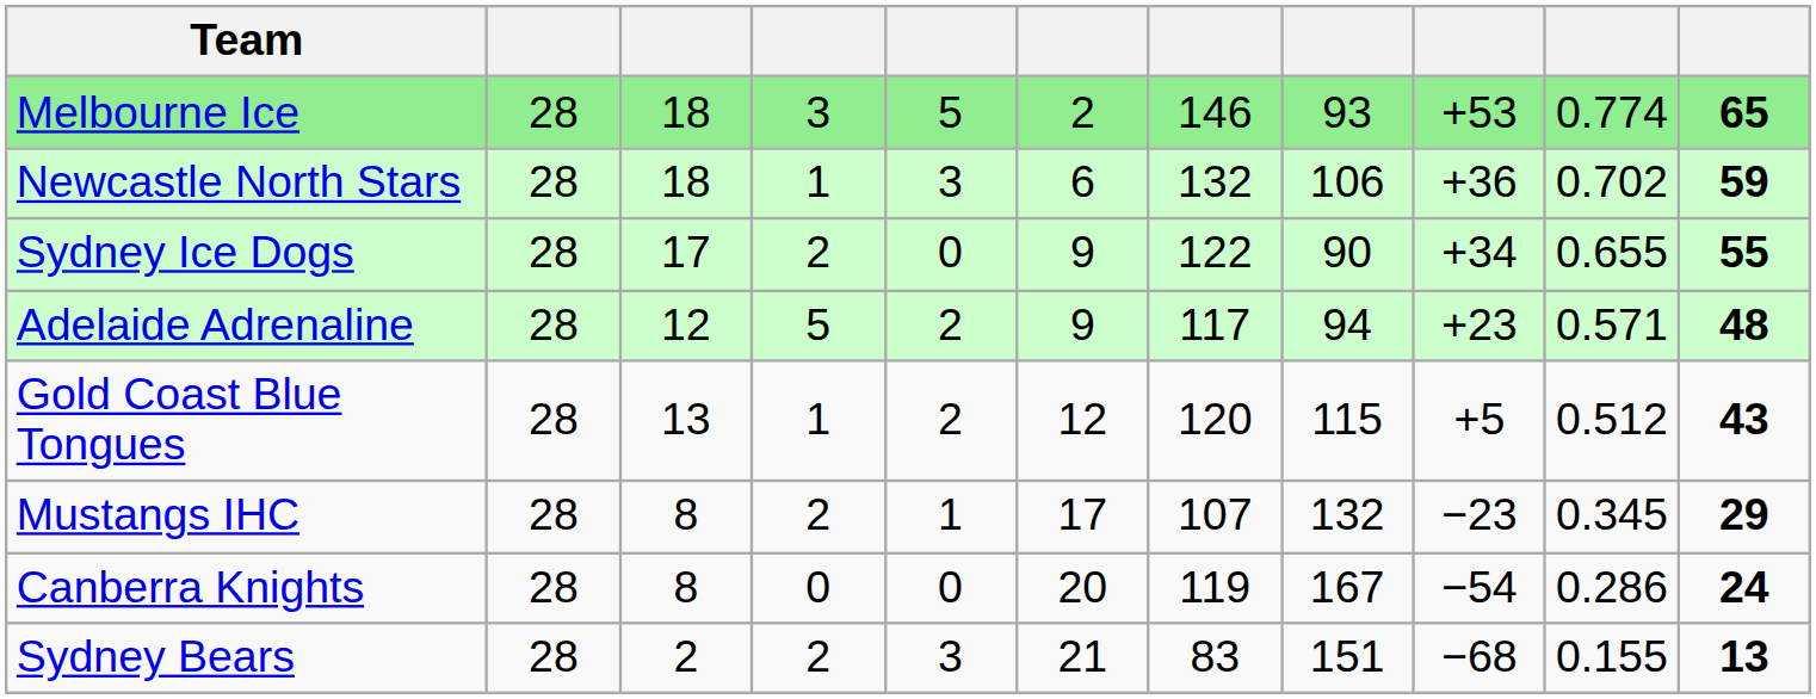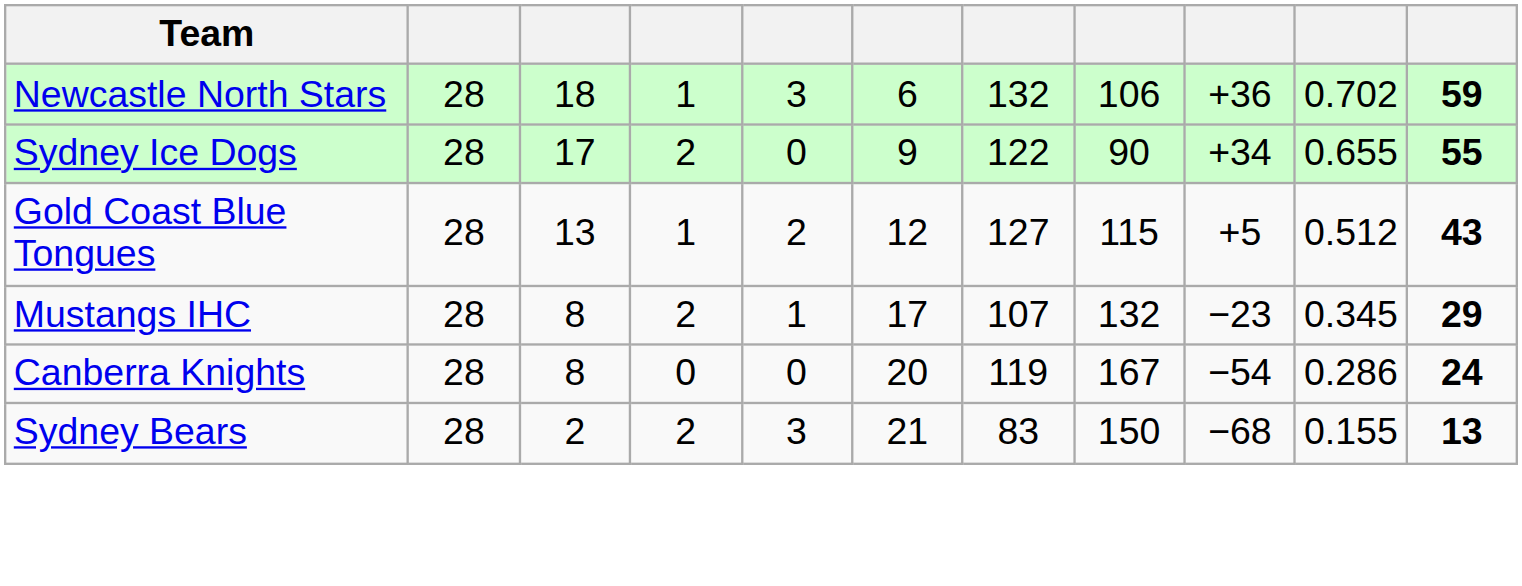- row: Melbourne Ice | 28 | 18 | 3 | 5 | 2 | 146 | 93 | +53 | 0.774 | 65
- row: Adelaide Adrenaline | 28 | 12 | 5 | 2 | 9 | 117 | 94 | +23 | 0.571 | 48
Gold Coast Blue Tongues | column 7: 120 -> 127
Sydney Bears | column 8: 151 -> 150
